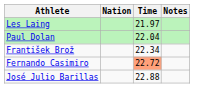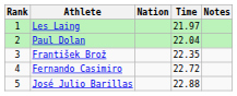+ column: Rank | 1 | 2 | 3 | 4 | 5
František Brož | Time: 22.34 -> 22.35
Fernando Casimiro | Time: lightsalmon background -> no background
